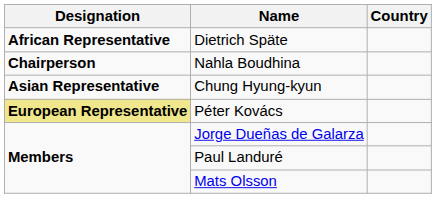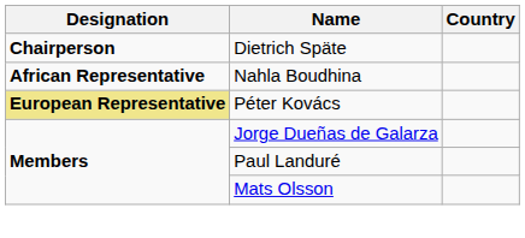Dietrich Späte | Designation: African Representative -> Chairperson
Nahla Boudhina | Designation: Chairperson -> African Representative
- row: Asian Representative | Chung Hyung-kyun
